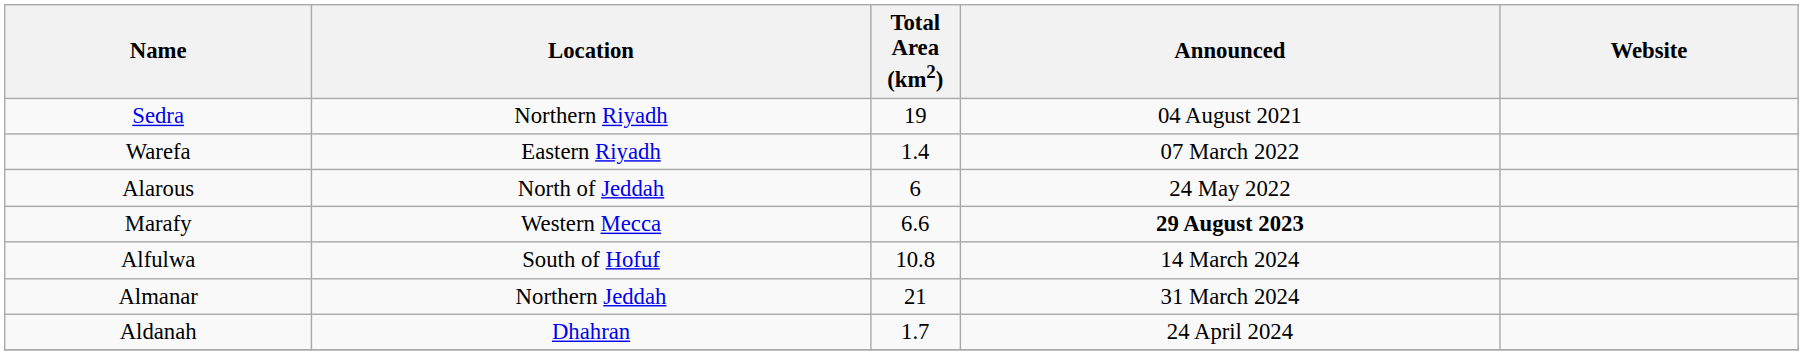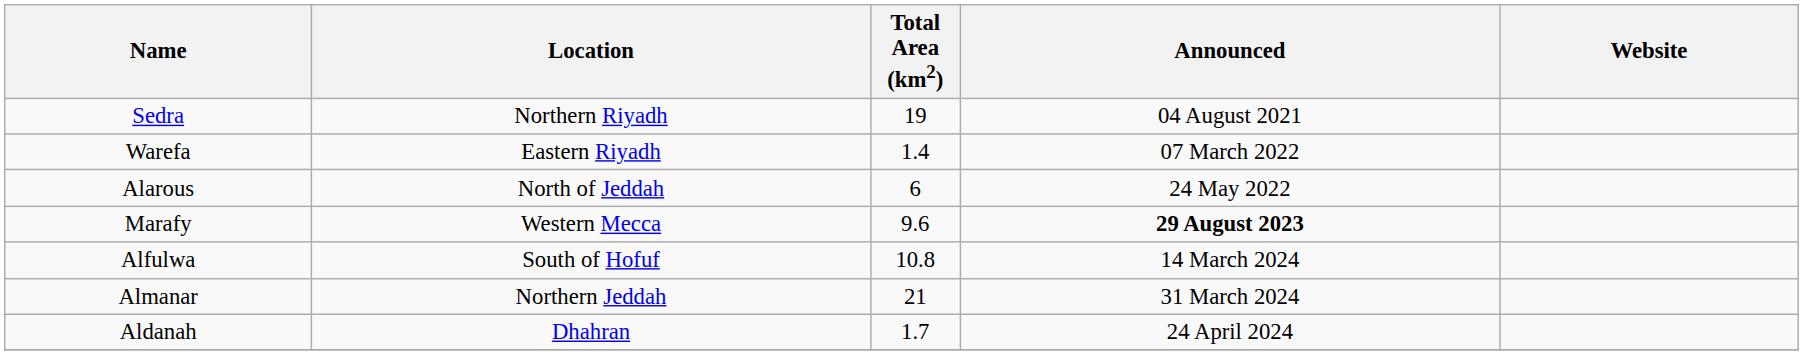Marafy | Total Area (km2): 6.6 -> 9.6
